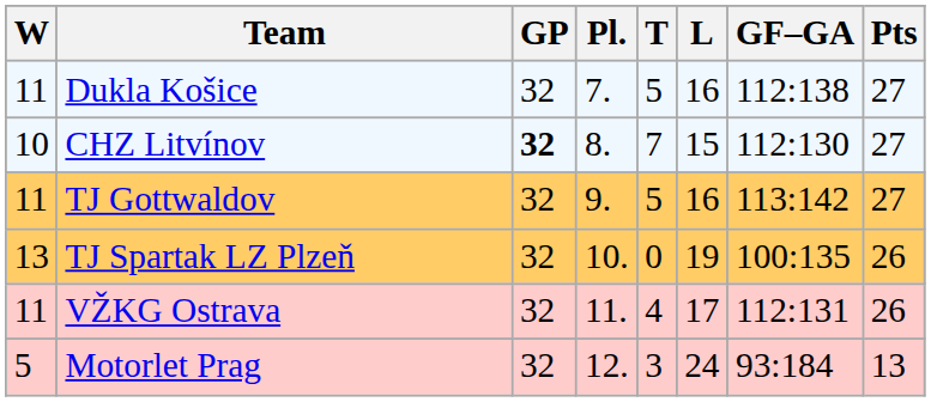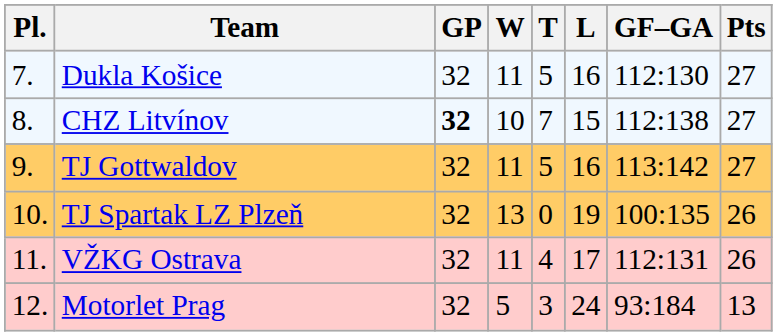columns swapped: Pl. <-> W
Dukla Košice | GF–GA: 112:138 -> 112:130
CHZ Litvínov | GF–GA: 112:130 -> 112:138
